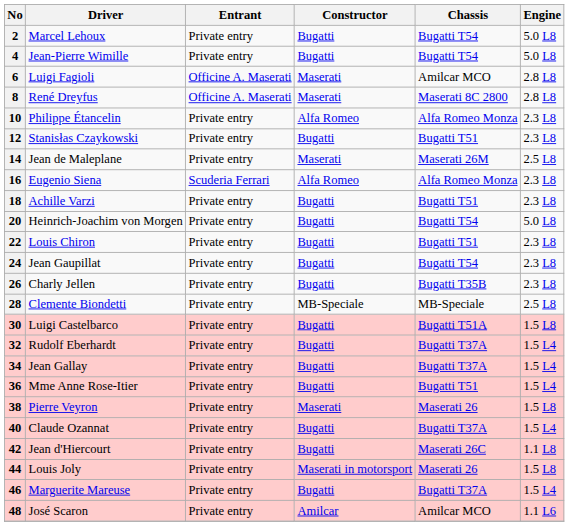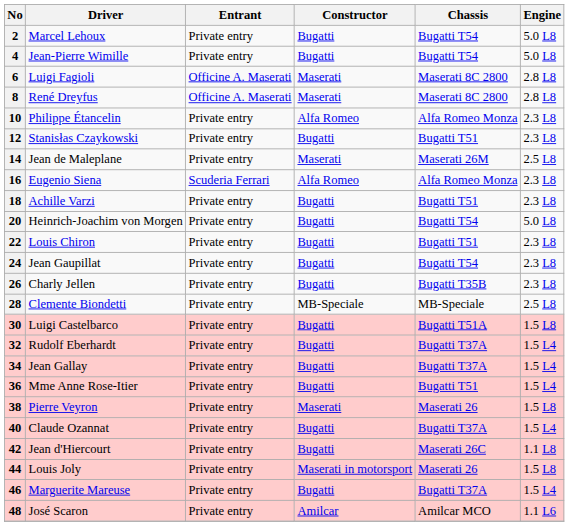Luigi Fagioli | Chassis: Amilcar MCO -> Maserati 8C 2800
